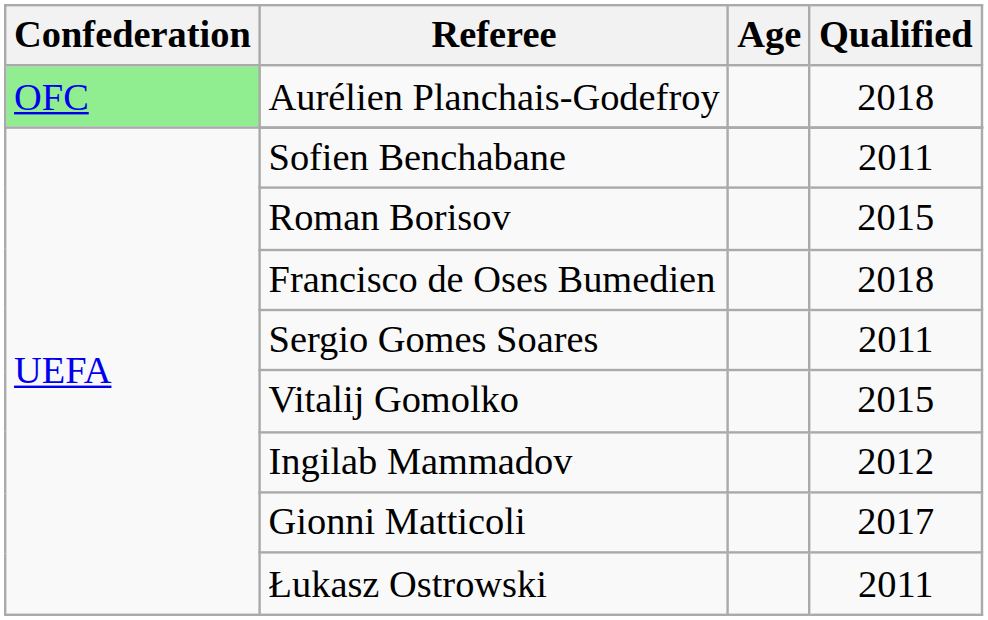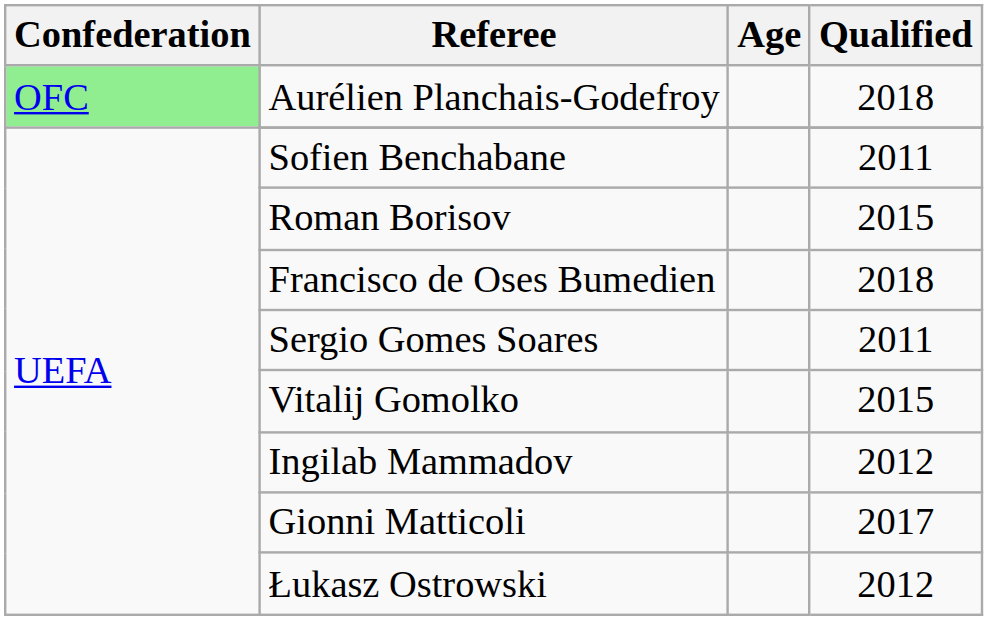Łukasz Ostrowski | Qualified: 2011 -> 2012
